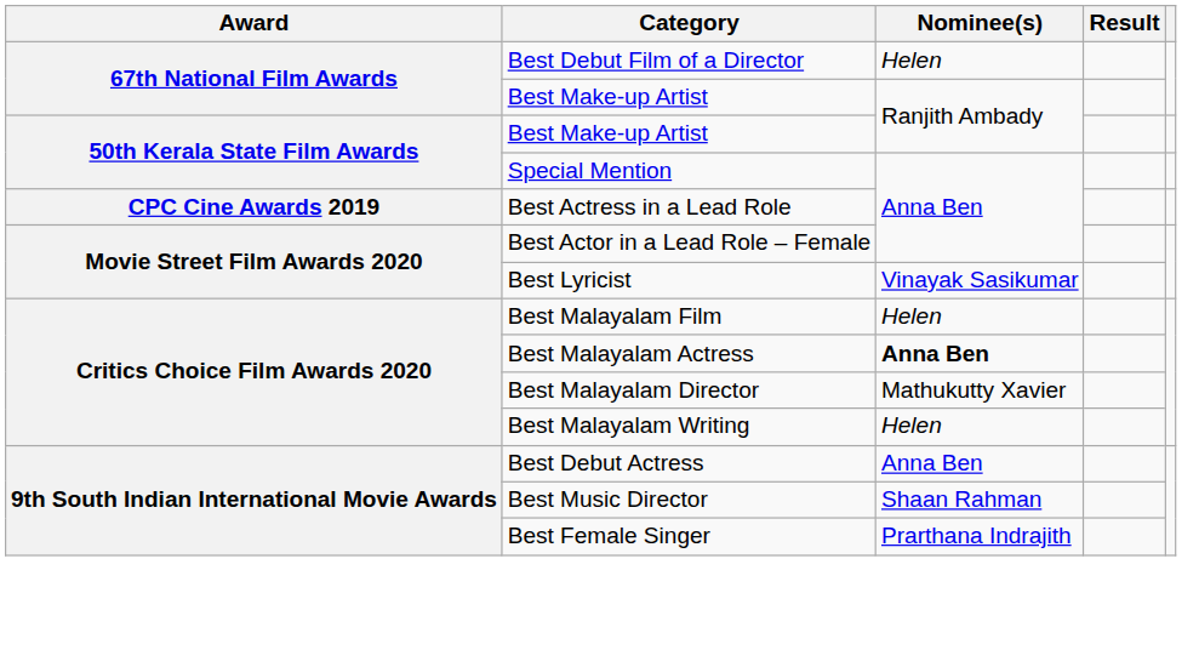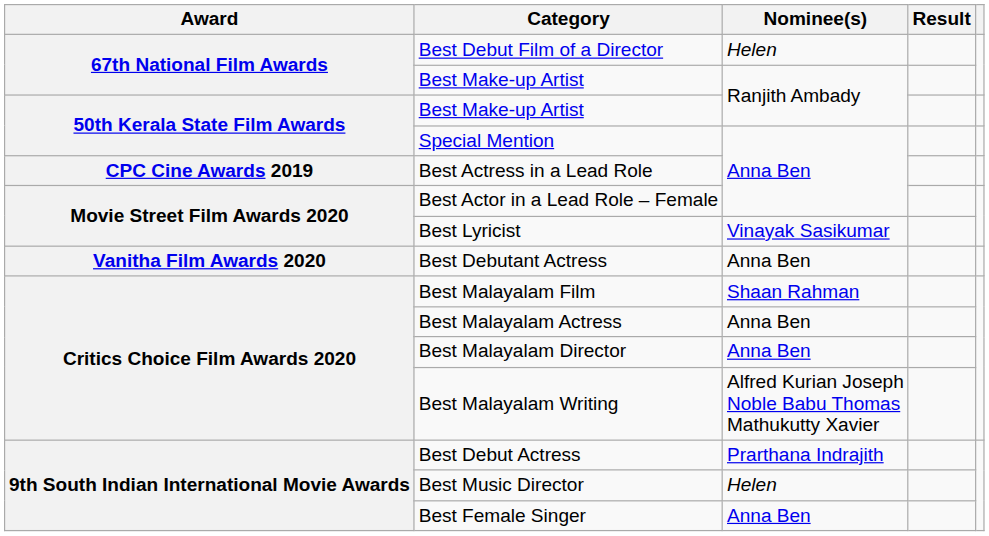+ row: Vanitha Film Awards 2020 | Best Debutant Actress | Anna Ben
Best Malayalam Film | Nominee(s): Helen -> Shaan Rahman
Best Malayalam Actress | Nominee(s): bold -> normal
Best Malayalam Director | Nominee(s): Mathukutty Xavier -> Anna Ben
Best Malayalam Writing | Nominee(s): Helen -> Alfred Kurian Joseph Noble Babu Thomas Mathukutty Xavier
Best Debut Actress | Nominee(s): Anna Ben -> Prarthana Indrajith
Best Music Director | Nominee(s): Shaan Rahman -> Helen
Best Female Singer | Nominee(s): Prarthana Indrajith -> Anna Ben
